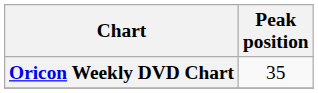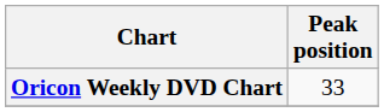Oricon Weekly DVD Chart | Peak position: 35 -> 33
